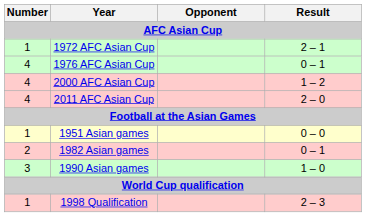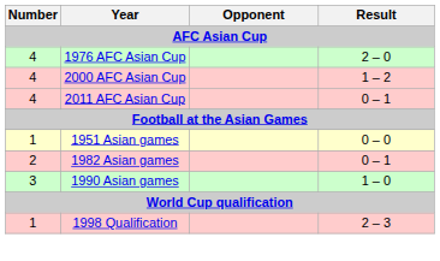- row: 1 | 1972 AFC Asian Cup | 2 – 1
1976 AFC Asian Cup | Result: 0 – 1 -> 2 – 0
2011 AFC Asian Cup | Result: 2 – 0 -> 0 – 1
